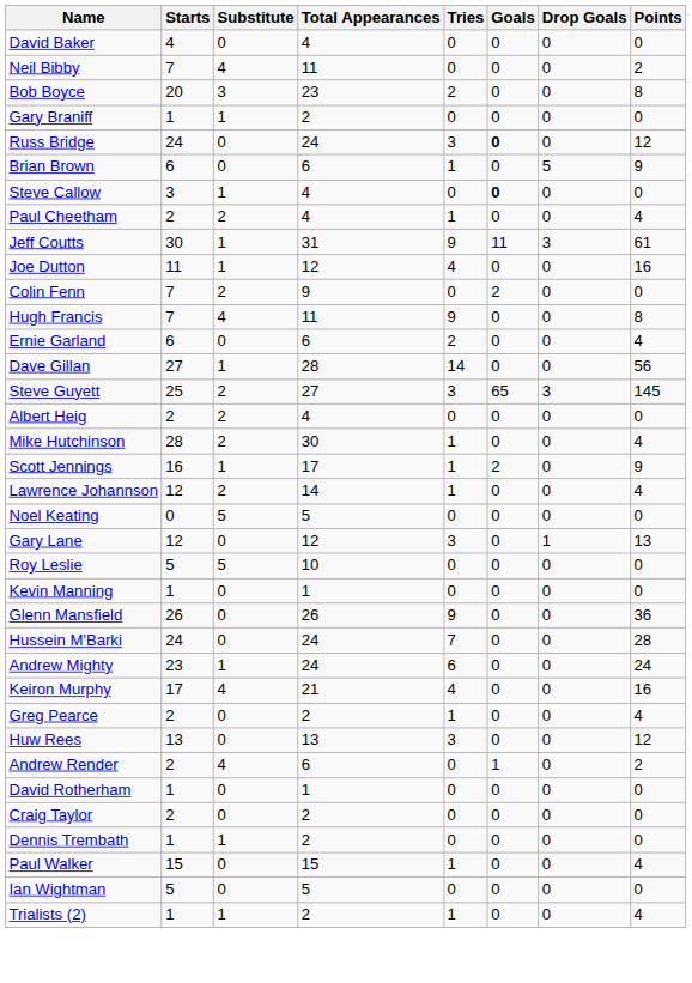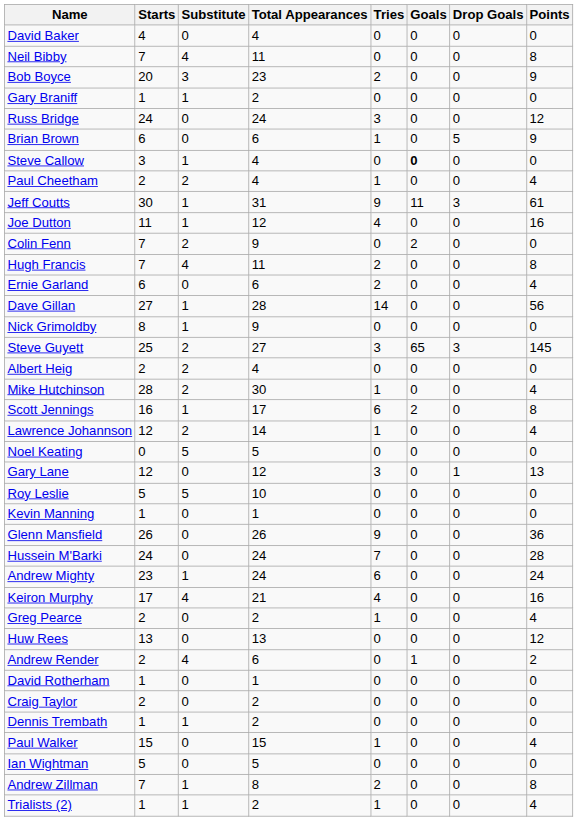Neil Bibby | Points: 2 -> 8
Bob Boyce | Points: 8 -> 9
Russ Bridge | Goals: bold -> normal
Hugh Francis | Tries: 9 -> 2
+ row: Nick Grimoldby | 8 | 1 | 9 | 0 | 0 | 0 | 0
Scott Jennings | Tries: 1 -> 6
Scott Jennings | Points: 9 -> 8
Huw Rees | Tries: 3 -> 0
+ row: Andrew Zillman | 7 | 1 | 8 | 2 | 0 | 0 | 8
